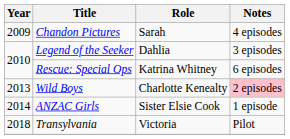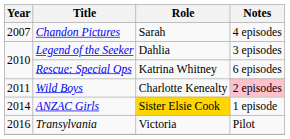Chandon Pictures | Year: 2009 -> 2007
Wild Boys | Year: 2013 -> 2011
ANZAC Girls | Role: no background -> gold background
Transylvania | Year: 2018 -> 2016
